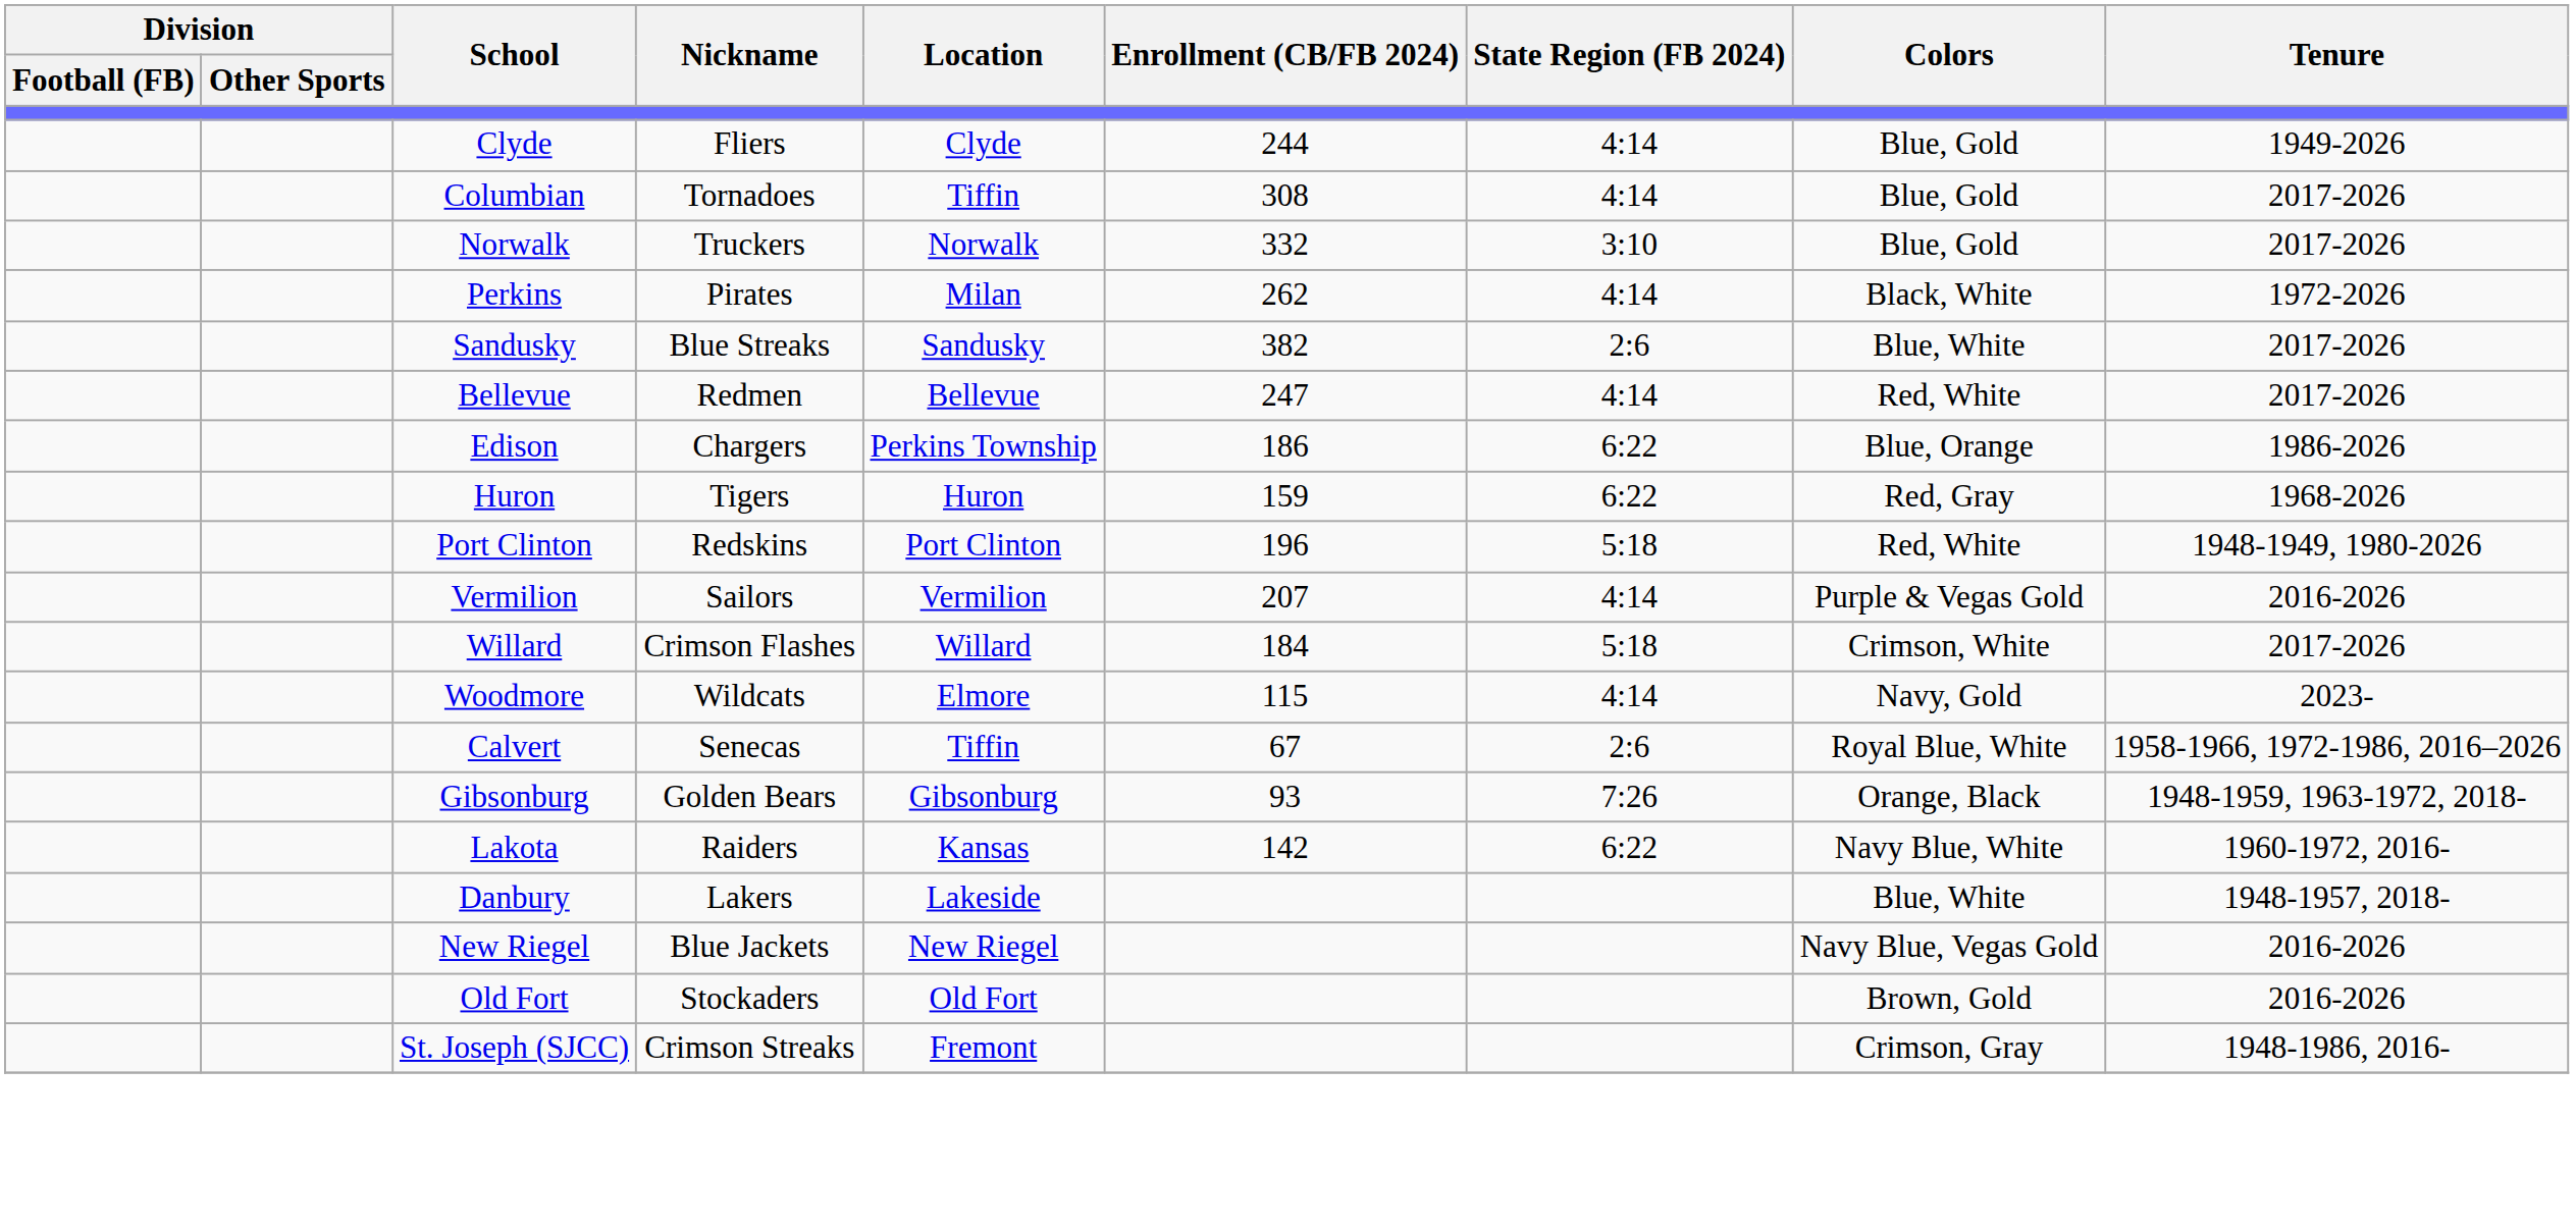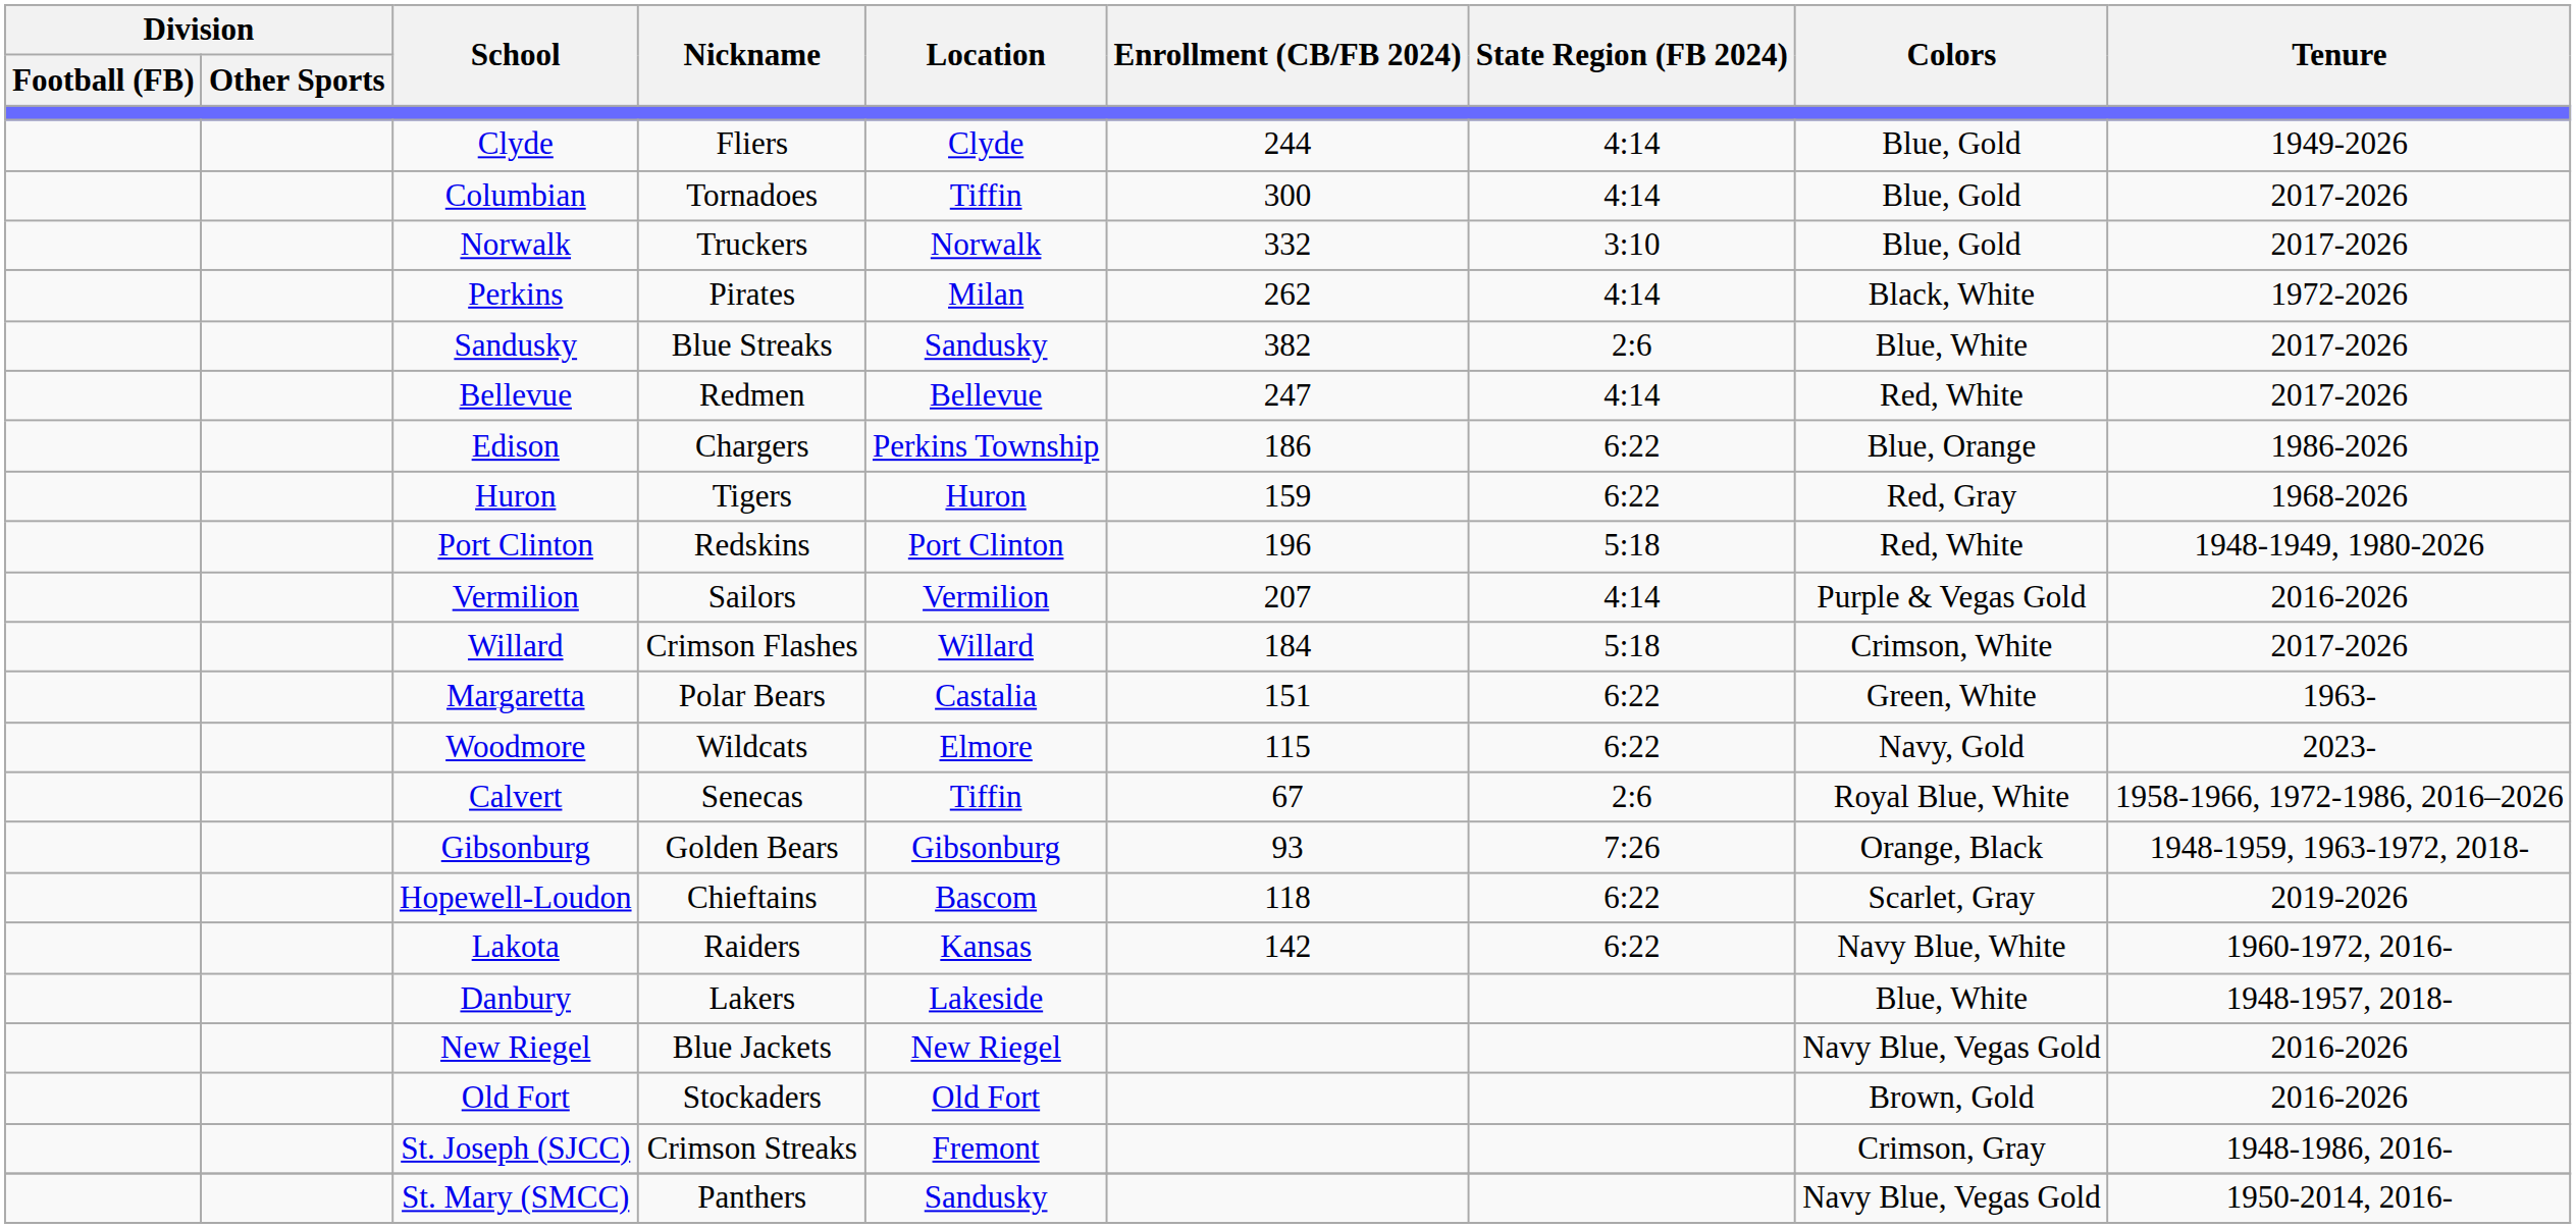Columbian | Enrollment (CB/FB 2024): 308 -> 300
+ row: Margaretta | Polar Bears | Castalia | 151 | 6:22 | Green, White | 1963-
Woodmore | State Region (FB 2024): 4:14 -> 6:22
+ row: Hopewell-Loudon | Chieftains | Bascom | 118 | 6:22 | Scarlet, Gray | 2019-2026
+ row: St. Mary (SMCC) | Panthers | Sandusky | Navy Blue, Vegas Gold | 1950-2014, 2016-
